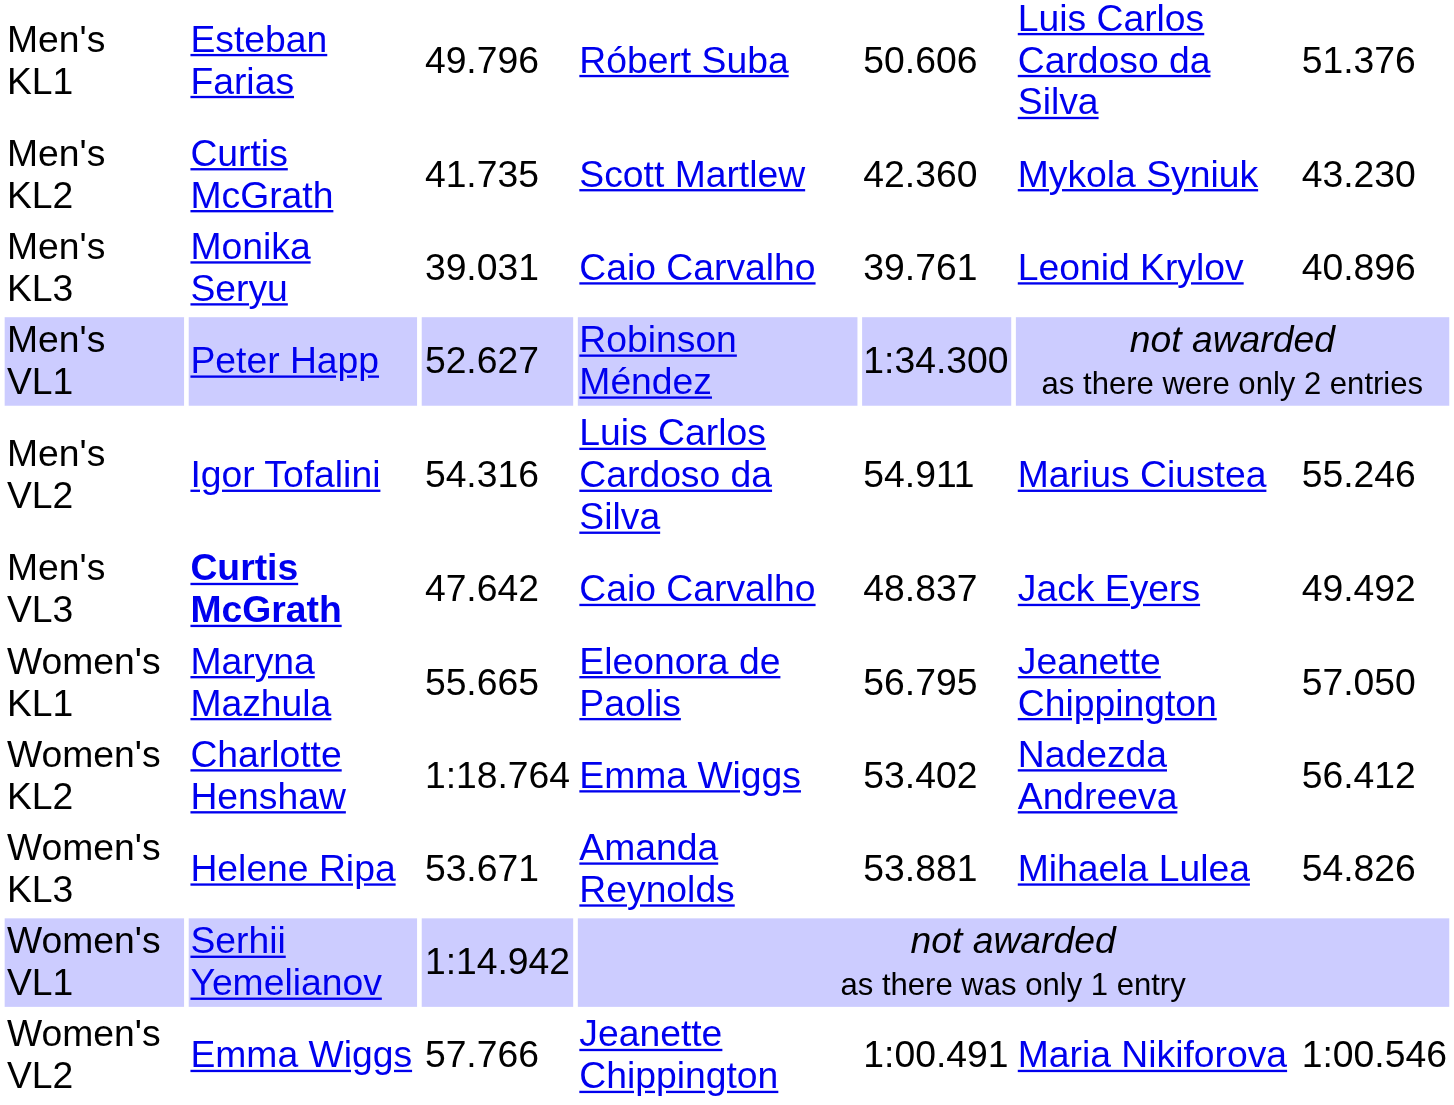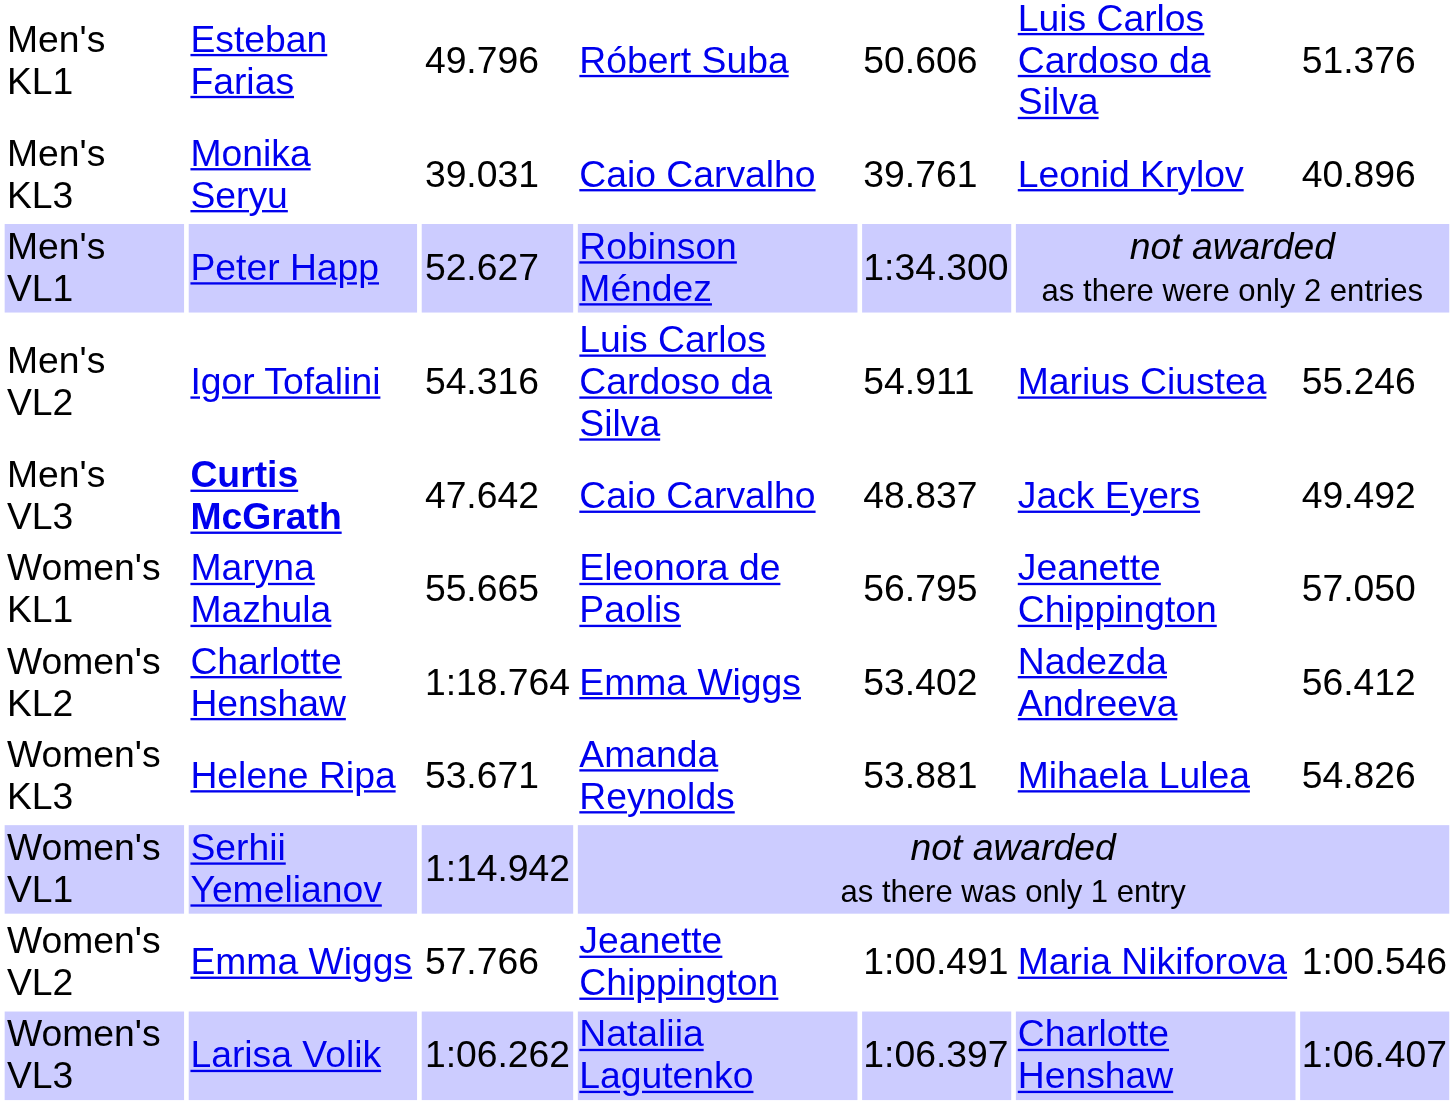- row: Men's KL2 | Curtis McGrath | 41.735 | Scott Martlew | 42.360 | Mykola Syniuk | 43.230
+ row: Women's VL3 | Larisa Volik | 1:06.262 | Nataliia Lagutenko | 1:06.397 | Charlotte Henshaw | 1:06.407
